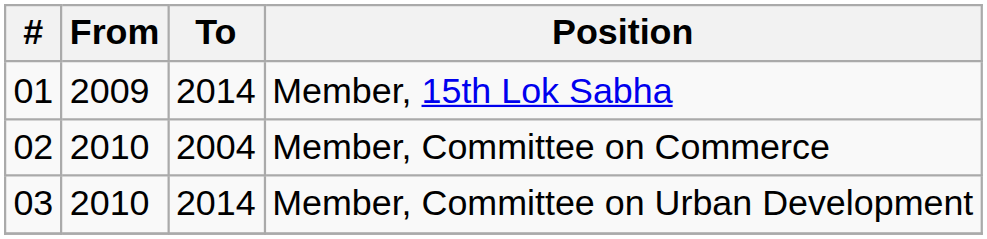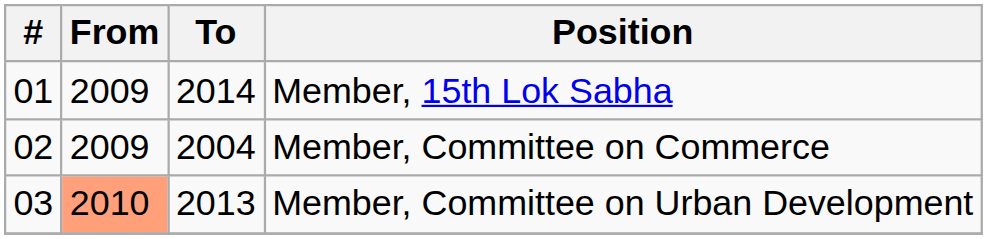Member, Committee on Commerce | From: 2010 -> 2009
Member, Committee on Urban Development | From: no background -> lightsalmon background
Member, Committee on Urban Development | To: 2014 -> 2013
